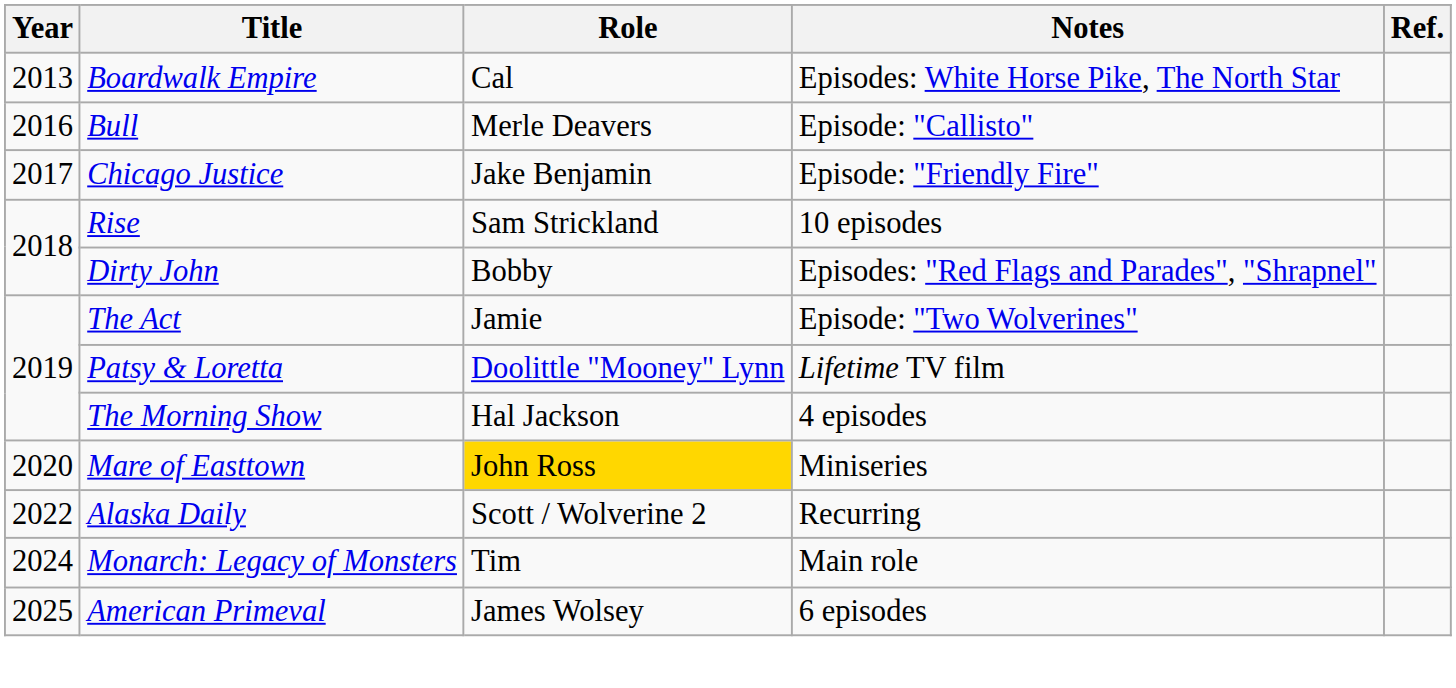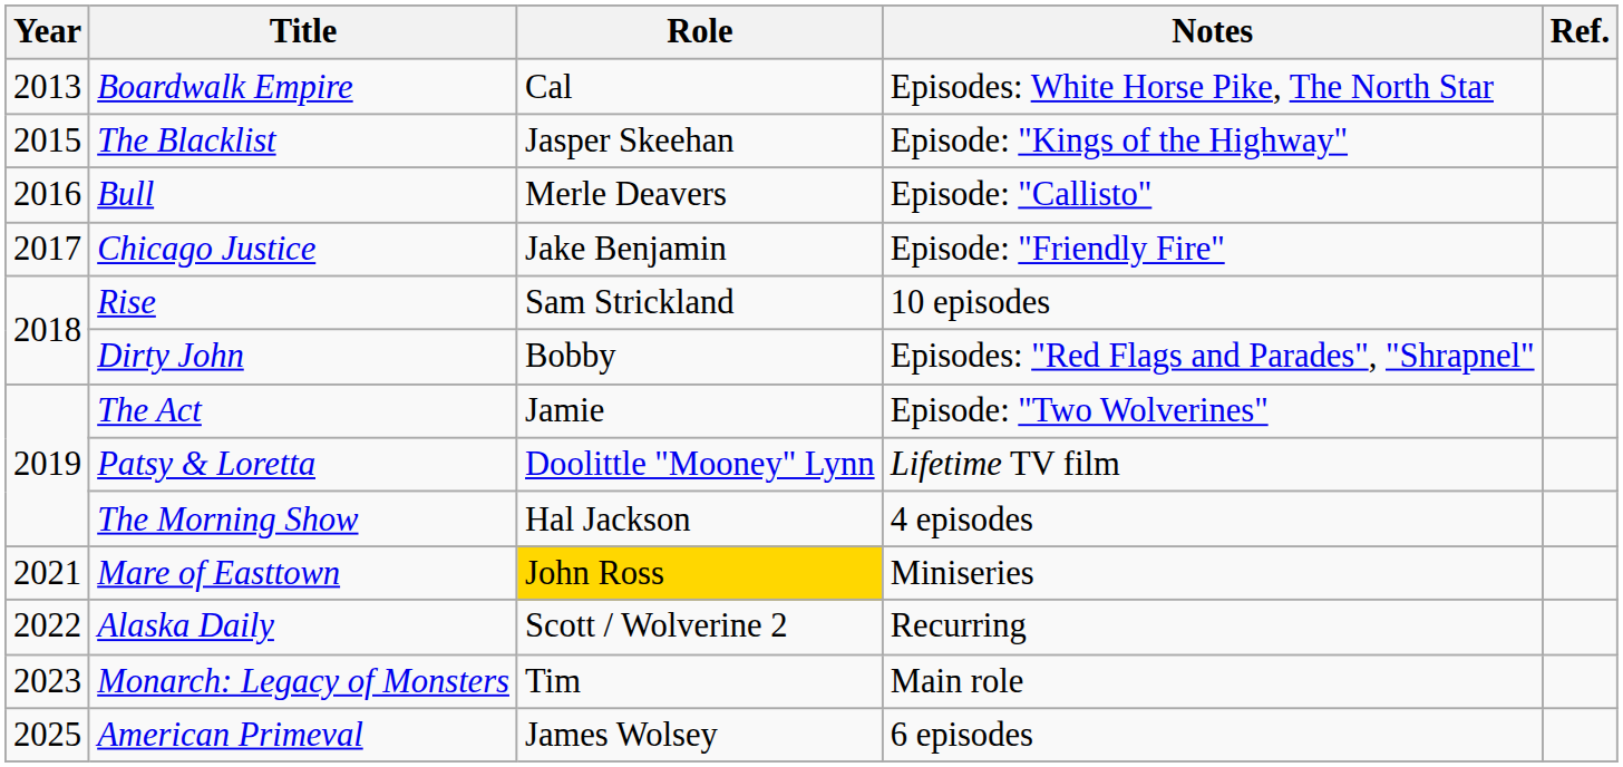+ row: 2015 | The Blacklist | Jasper Skeehan | Episode: "Kings of the Highway"
Mare of Easttown | Year: 2020 -> 2021
Monarch: Legacy of Monsters | Year: 2024 -> 2023
